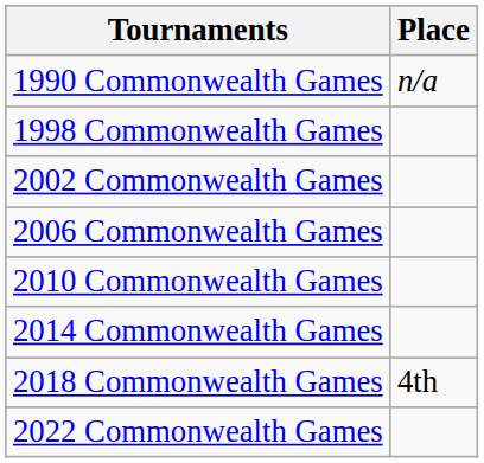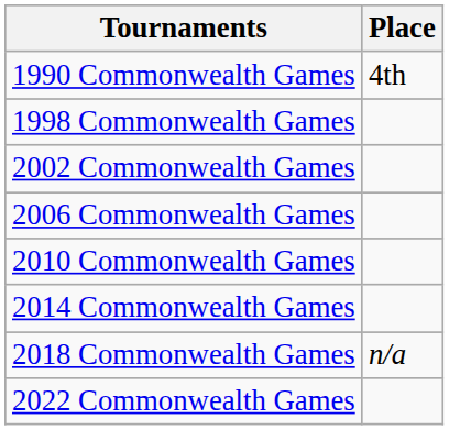1990 Commonwealth Games | Place: n/a -> 4th
2018 Commonwealth Games | Place: 4th -> n/a
